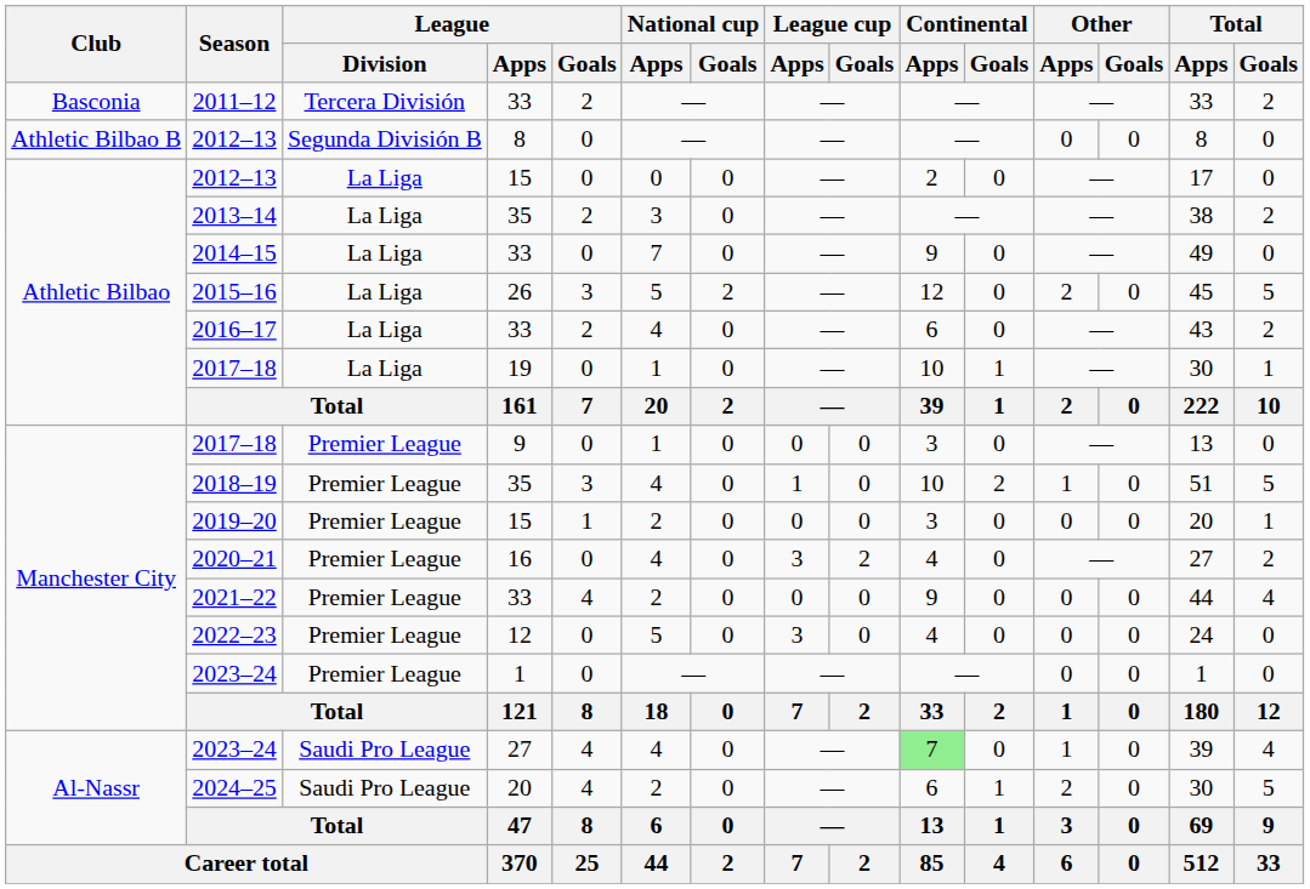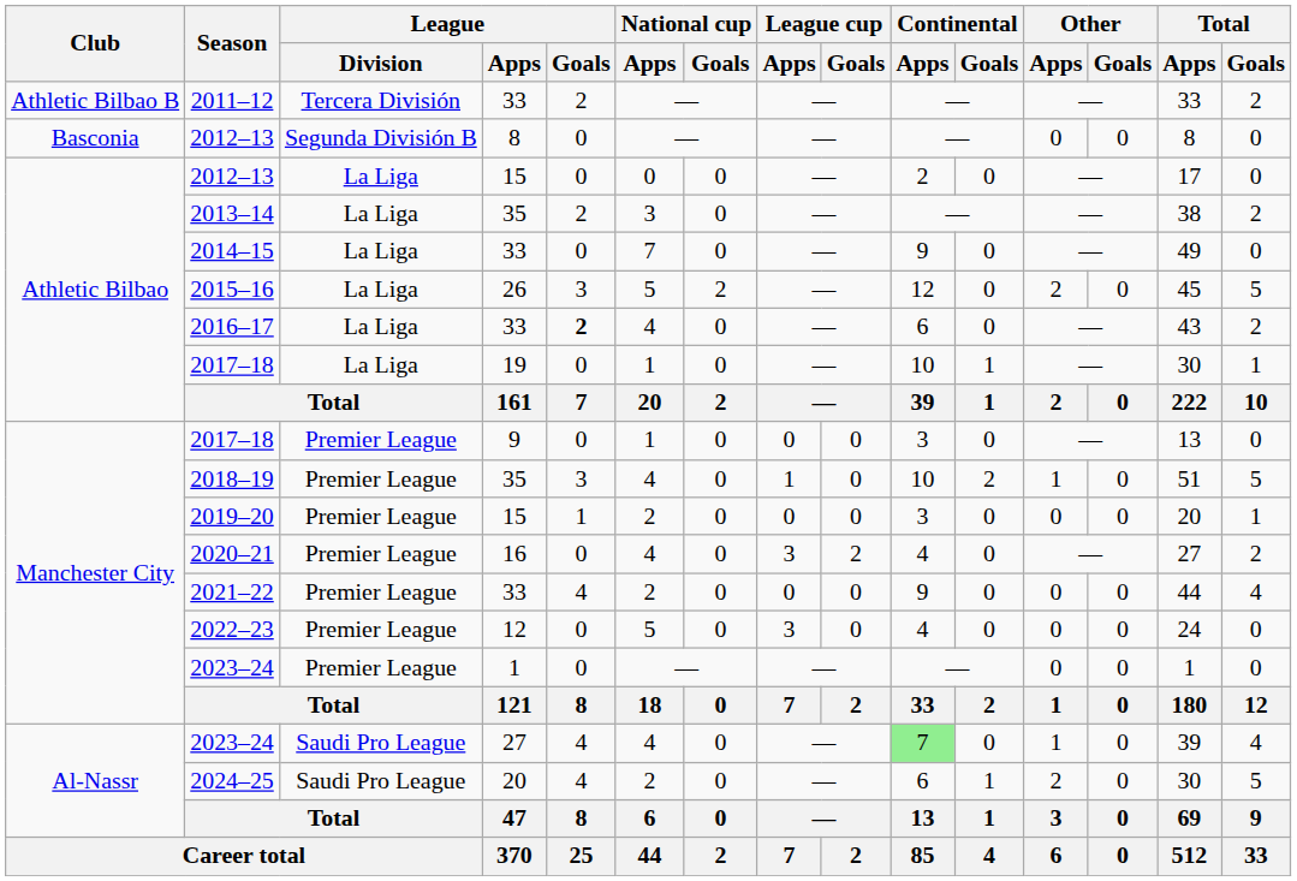2011–12 | Club: Basconia -> Athletic Bilbao B
2012–13 / 8 | Club: Athletic Bilbao B -> Basconia
2016–17 | League / Goals: normal -> bold
